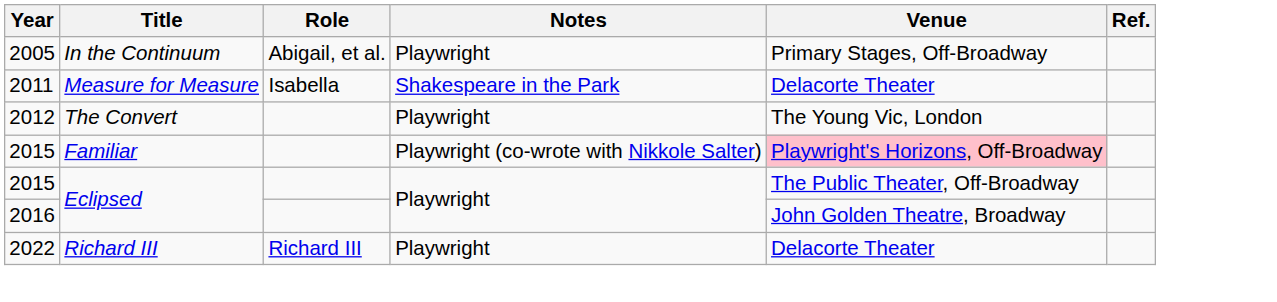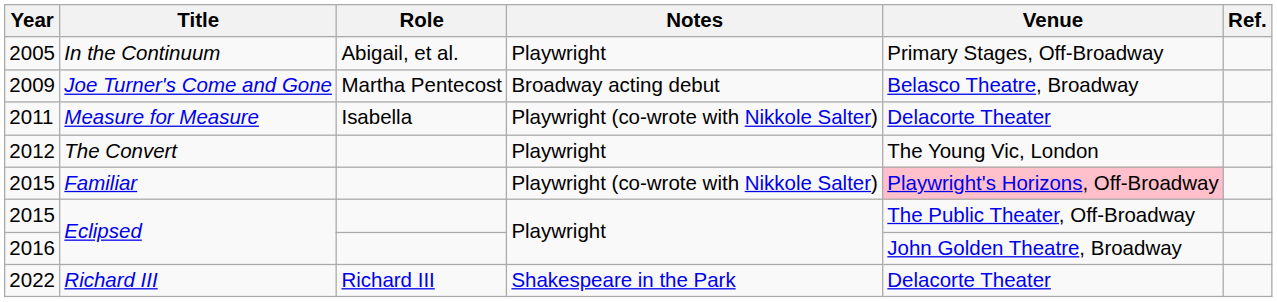+ row: 2009 | Joe Turner's Come and Gone | Martha Pentecost | Broadway acting debut | Belasco Theatre, Broadway
2011 | Notes: Shakespeare in the Park -> Playwright (co-wrote with Nikkole Salter)
2022 | Notes: Playwright -> Shakespeare in the Park
